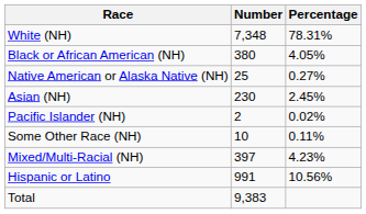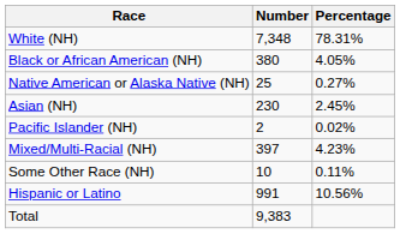rows swapped: Some Other Race (NH) <-> Mixed/Multi-Racial (NH)
